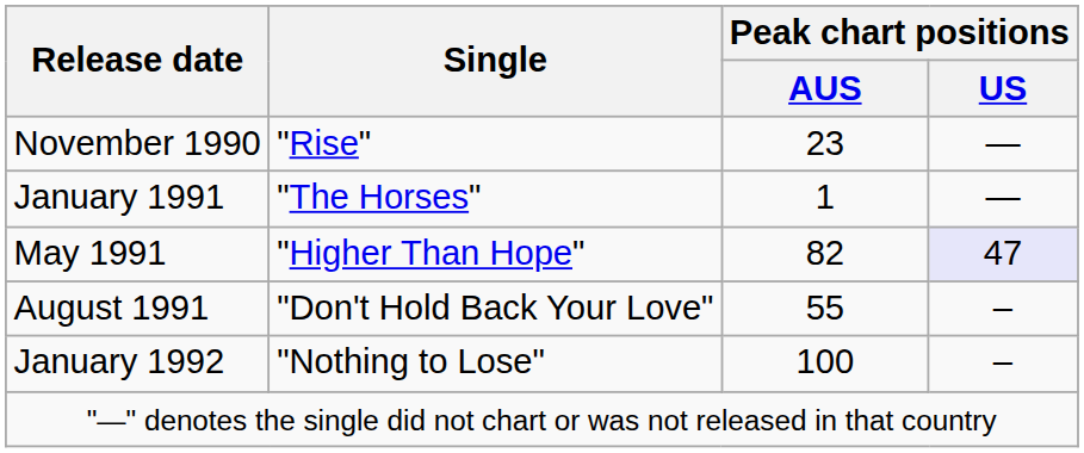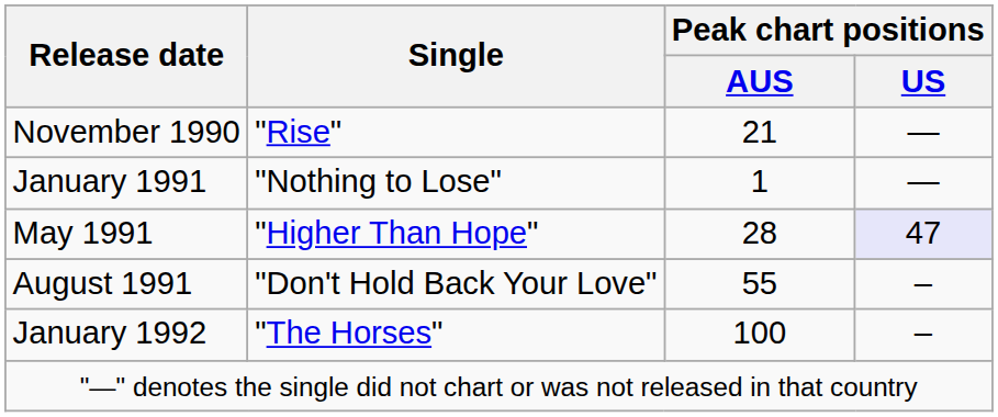November 1990 | Peak chart positions / AUS: 23 -> 21
January 1991 | Single: "The Horses" -> "Nothing to Lose"
May 1991 | Peak chart positions / AUS: 82 -> 28
January 1992 | Single: "Nothing to Lose" -> "The Horses"
